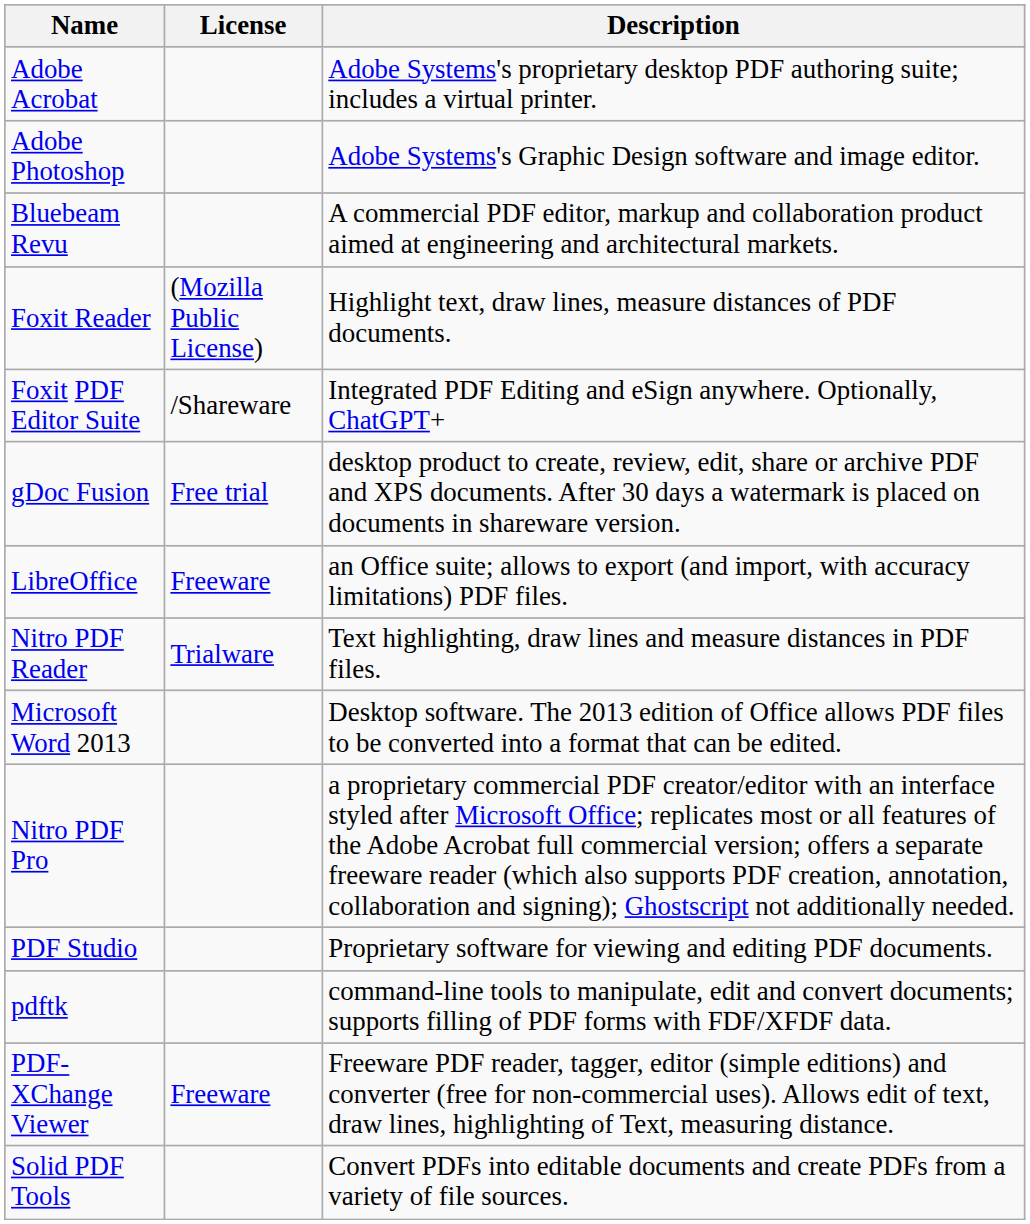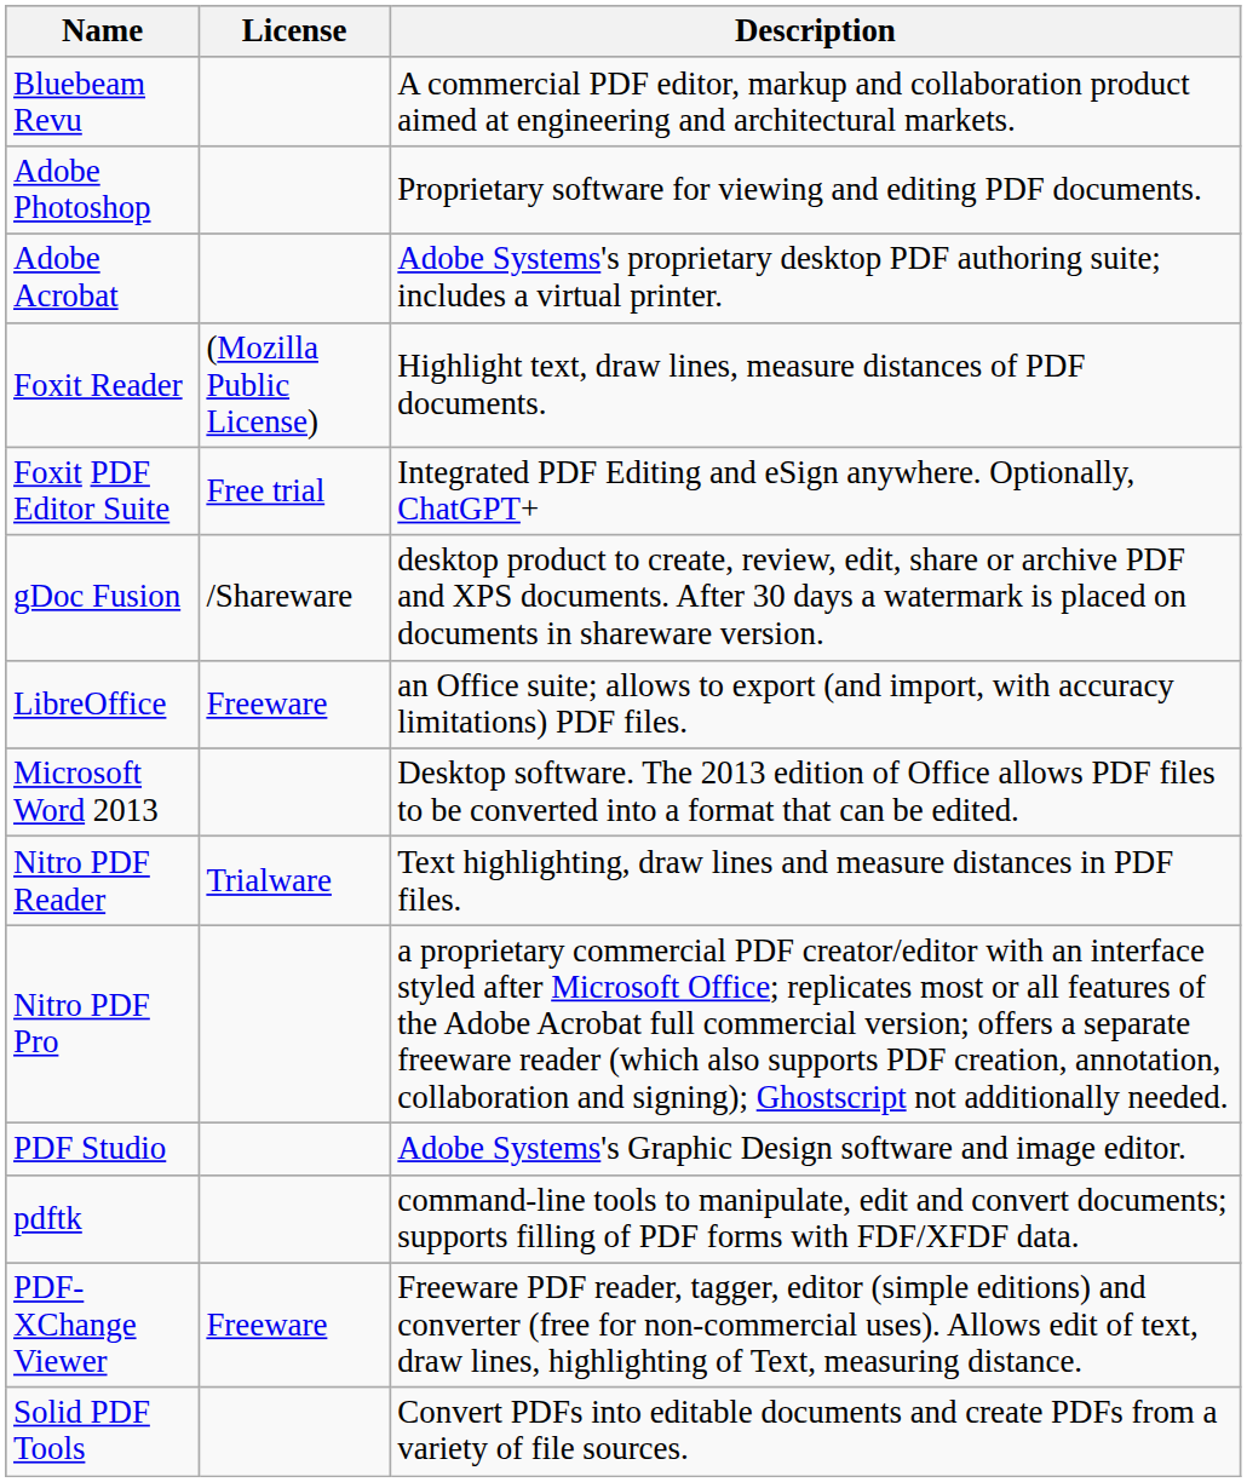rows swapped: Adobe Acrobat <-> Bluebeam Revu
Adobe Photoshop | Description: Adobe Systems's Graphic Design software and image editor. -> Proprietary software for viewing and editing PDF documents.
Foxit PDF Editor Suite | License: /Shareware -> Free trial
gDoc Fusion | License: Free trial -> /Shareware
rows swapped: Microsoft Word 2013 <-> Nitro PDF Reader
PDF Studio | Description: Proprietary software for viewing and editing PDF documents. -> Adobe Systems's Graphic Design software and image editor.
